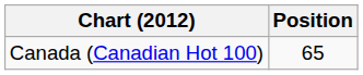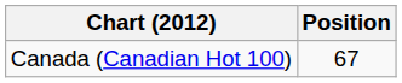Canada (Canadian Hot 100) | Position: 65 -> 67
